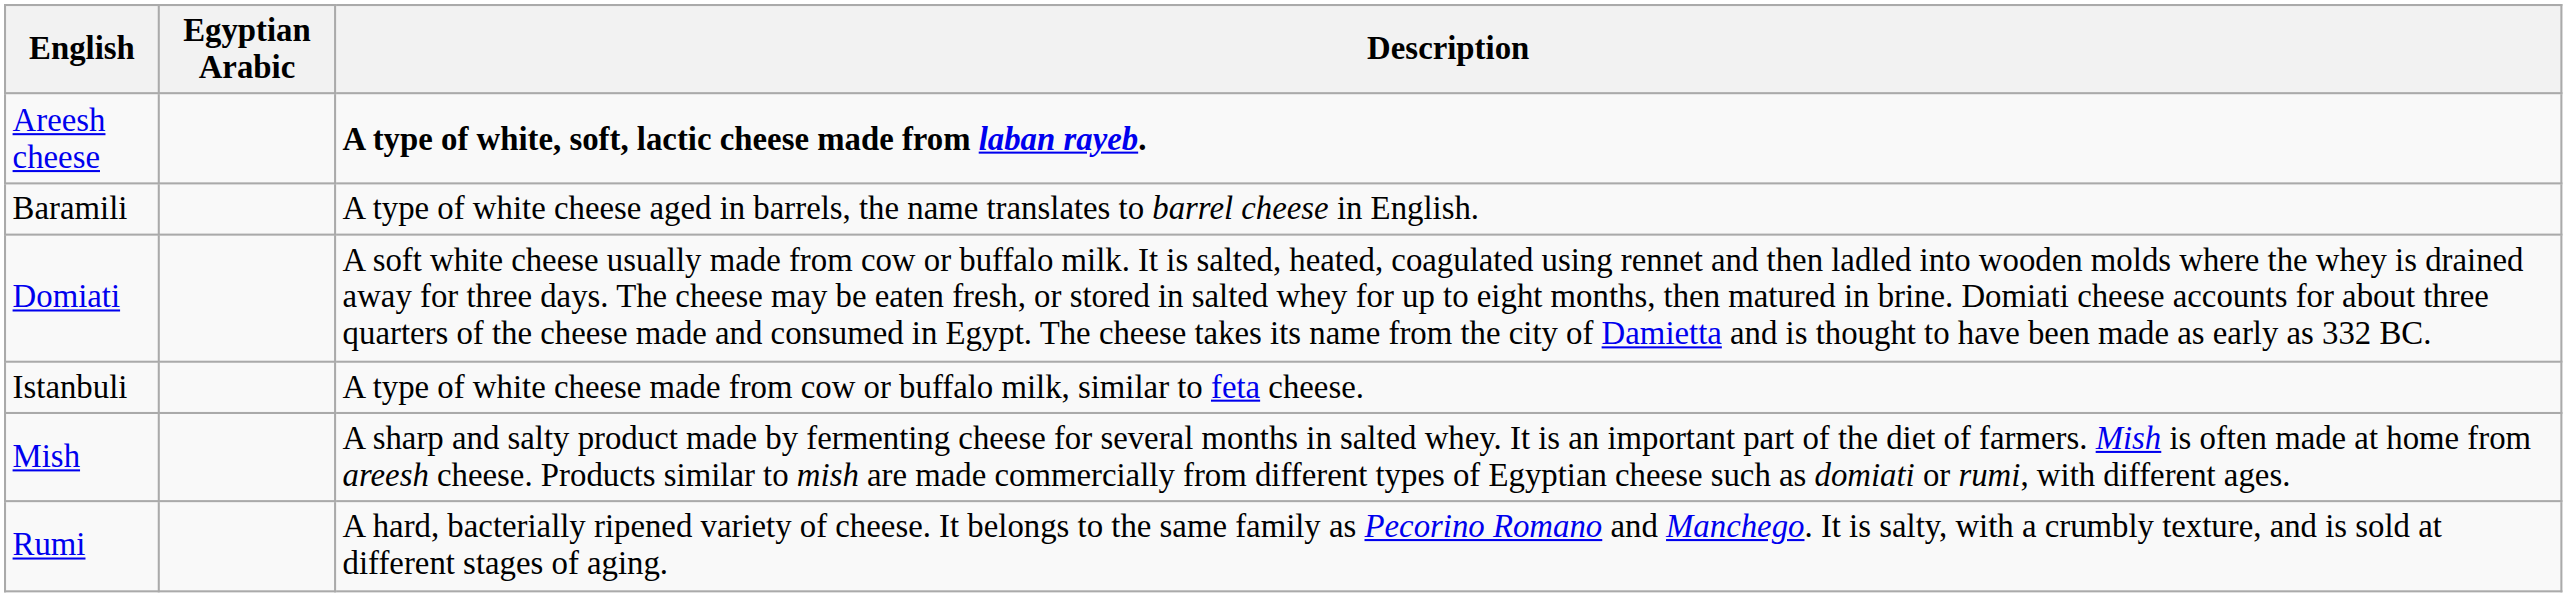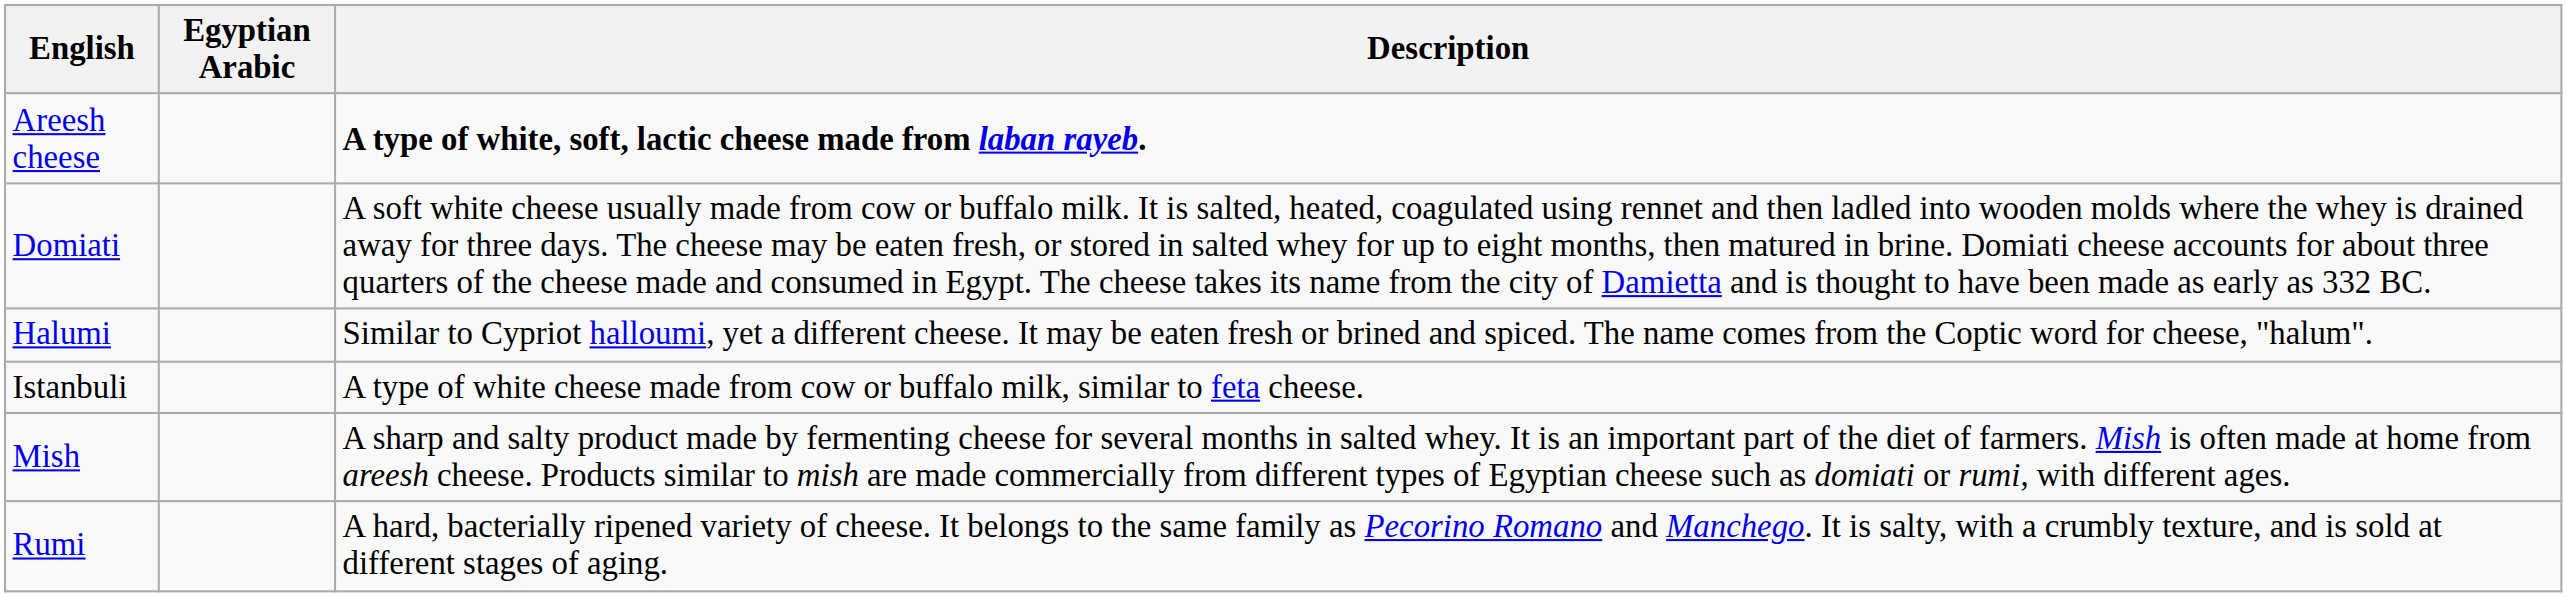- row: Baramili | A type of white cheese aged in barrels, the name translates to barrel cheese in English.
+ row: Halumi | Similar to Cypriot halloumi, yet a different cheese. It may be eaten fresh or brined and spiced. The name comes from the Coptic word for cheese, "halum".
